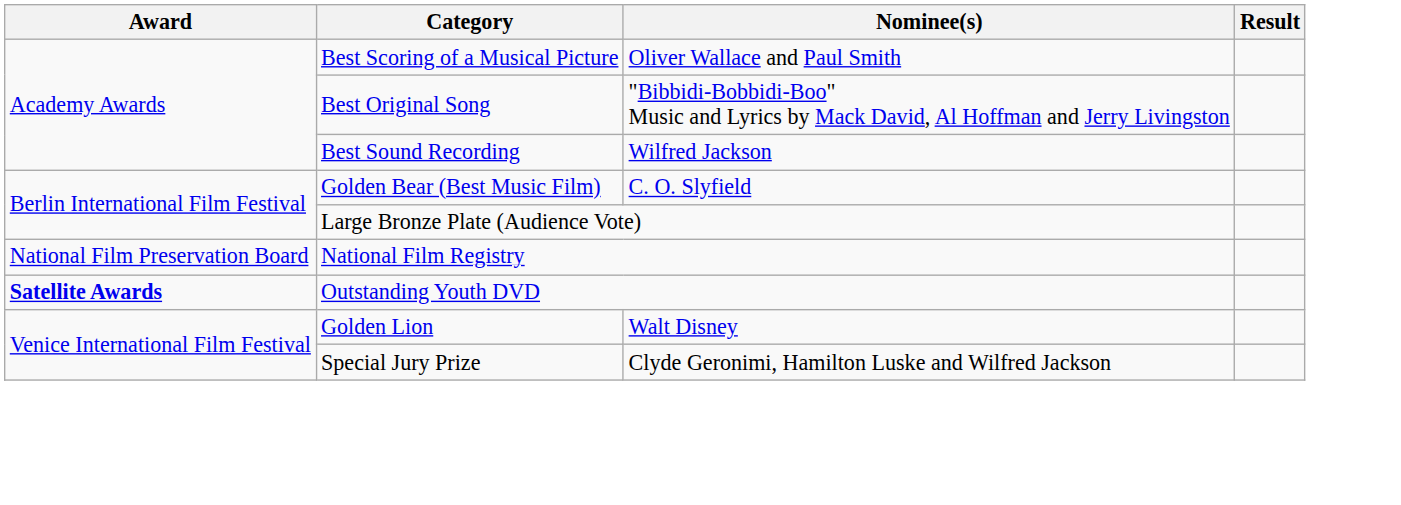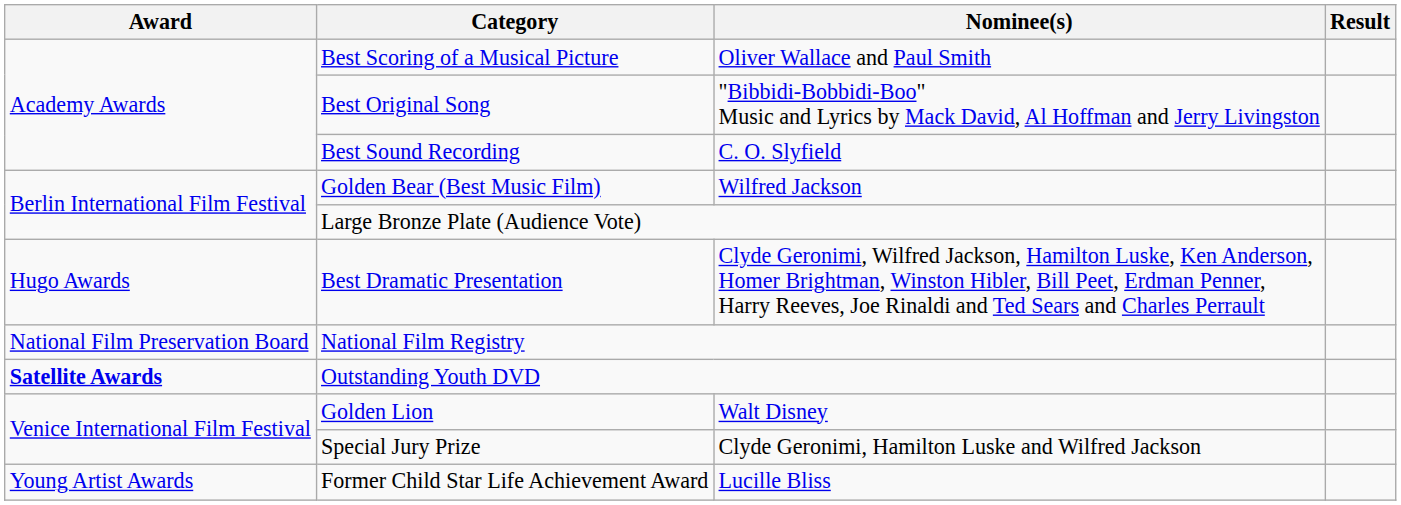Best Sound Recording | Nominee(s): Wilfred Jackson -> C. O. Slyfield
Golden Bear (Best Music Film) | Nominee(s): C. O. Slyfield -> Wilfred Jackson
+ row: Hugo Awards | Best Dramatic Presentation | Clyde Geronimi, Wilfred Jackson, Hamilton Luske, Ken Anderson, Homer Brightman, Winston Hibler, Bill Peet, Erdman Penner, Harry Reeves, Joe Rinaldi and Ted Sears and Charles Perrault
+ row: Young Artist Awards | Former Child Star Life Achievement Award | Lucille Bliss
